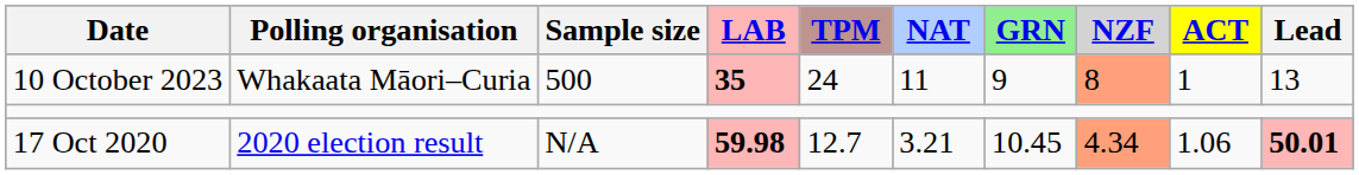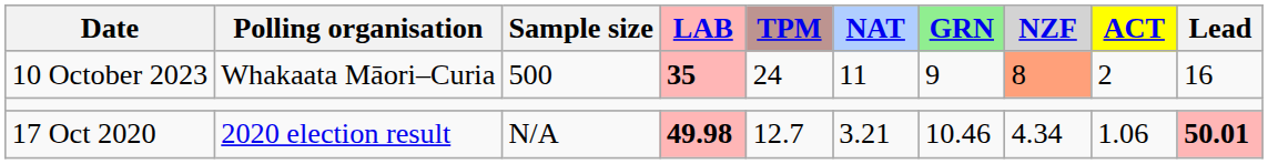10 October 2023 | ACT: 1 -> 2
10 October 2023 | Lead: 13 -> 16
17 Oct 2020 | LAB: 59.98 -> 49.98
17 Oct 2020 | GRN: 10.45 -> 10.46
17 Oct 2020 | NZF: lightsalmon background -> no background
